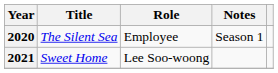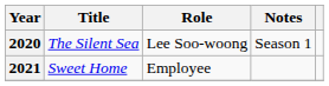2020 | Role: Employee -> Lee Soo-woong
2021 | Role: Lee Soo-woong -> Employee
